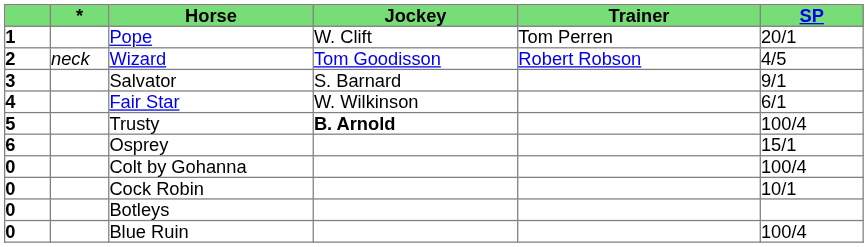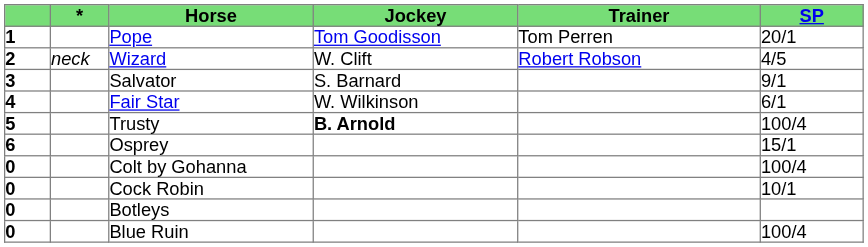Pope | Jockey: W. Clift -> Tom Goodisson
Wizard | Jockey: Tom Goodisson -> W. Clift
